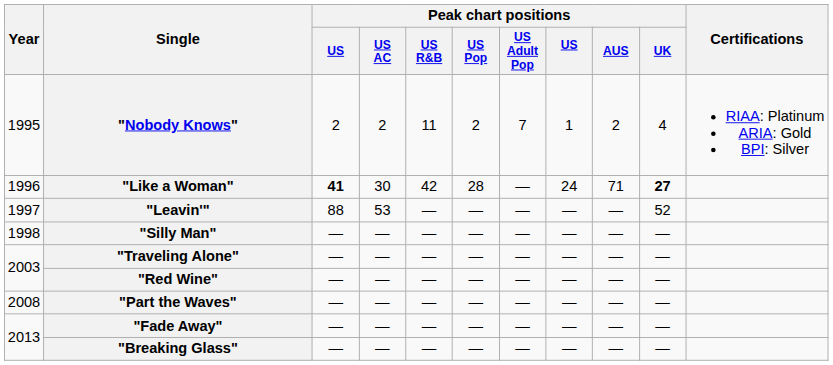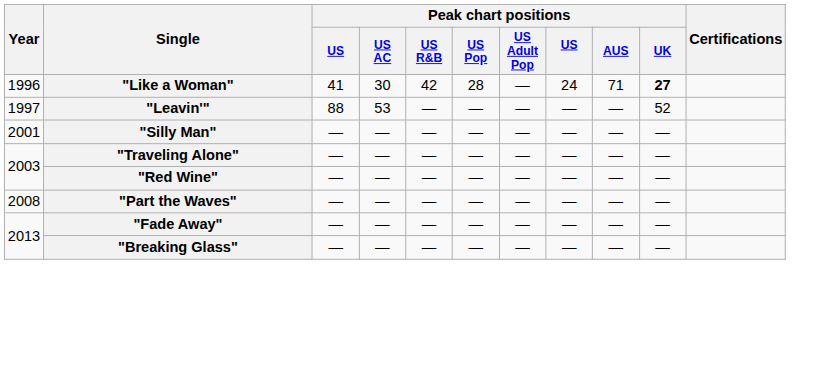- row: 1995 | "Nobody Knows" | 2 | 2 | 11 | 2 | 7 | 1 | 2 | 4 | RIAA: Platinum ARIA: Gold BPI: Silver
"Like a Woman" | column 3: bold -> normal
"Silly Man" | Year: 1998 -> 2001
